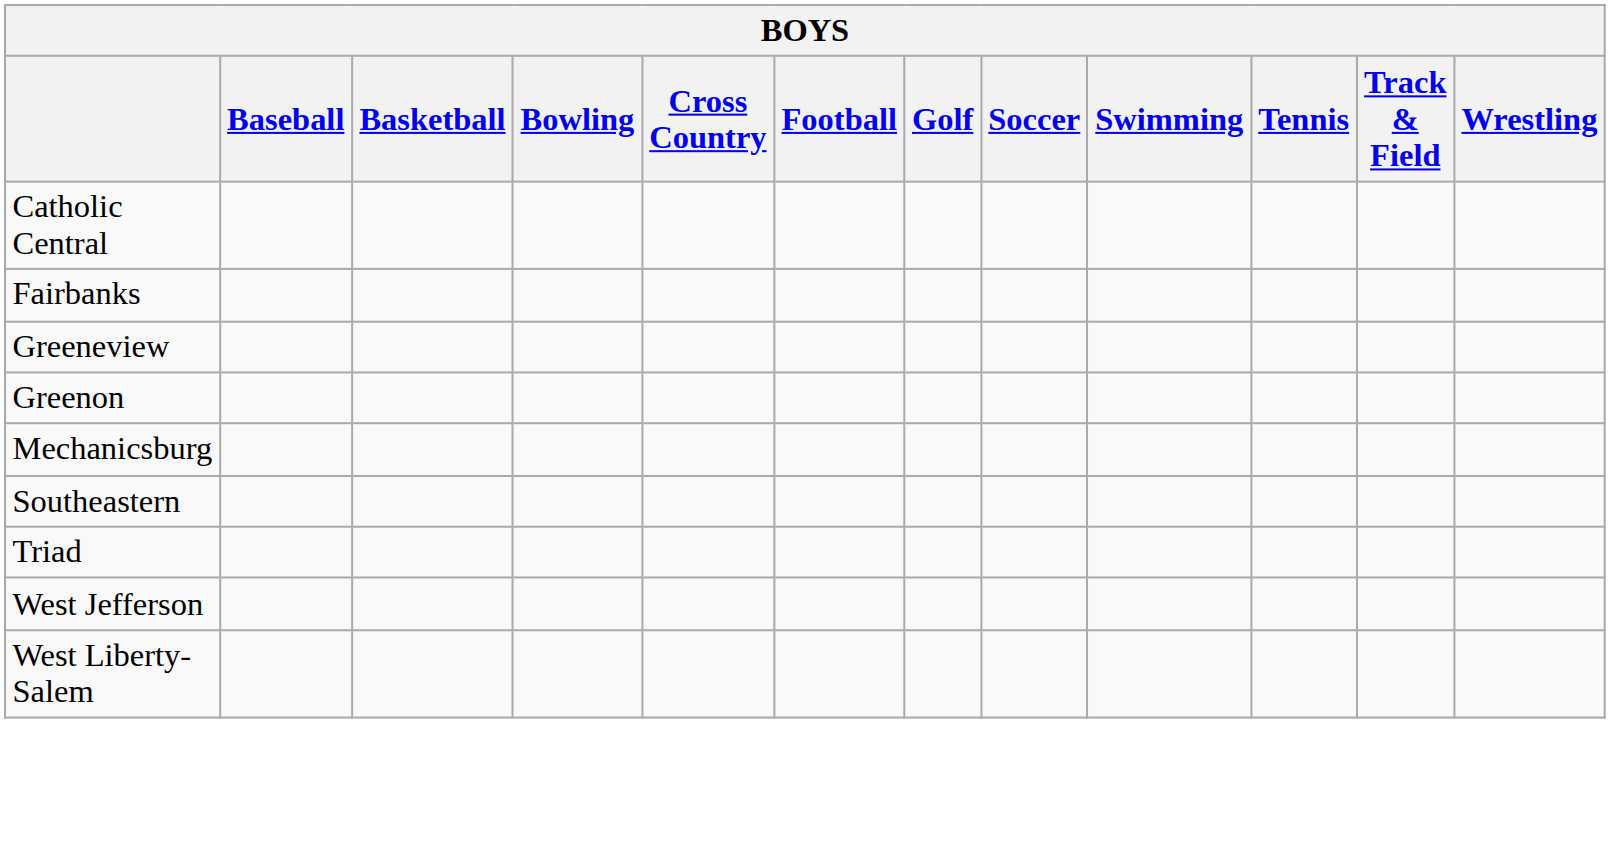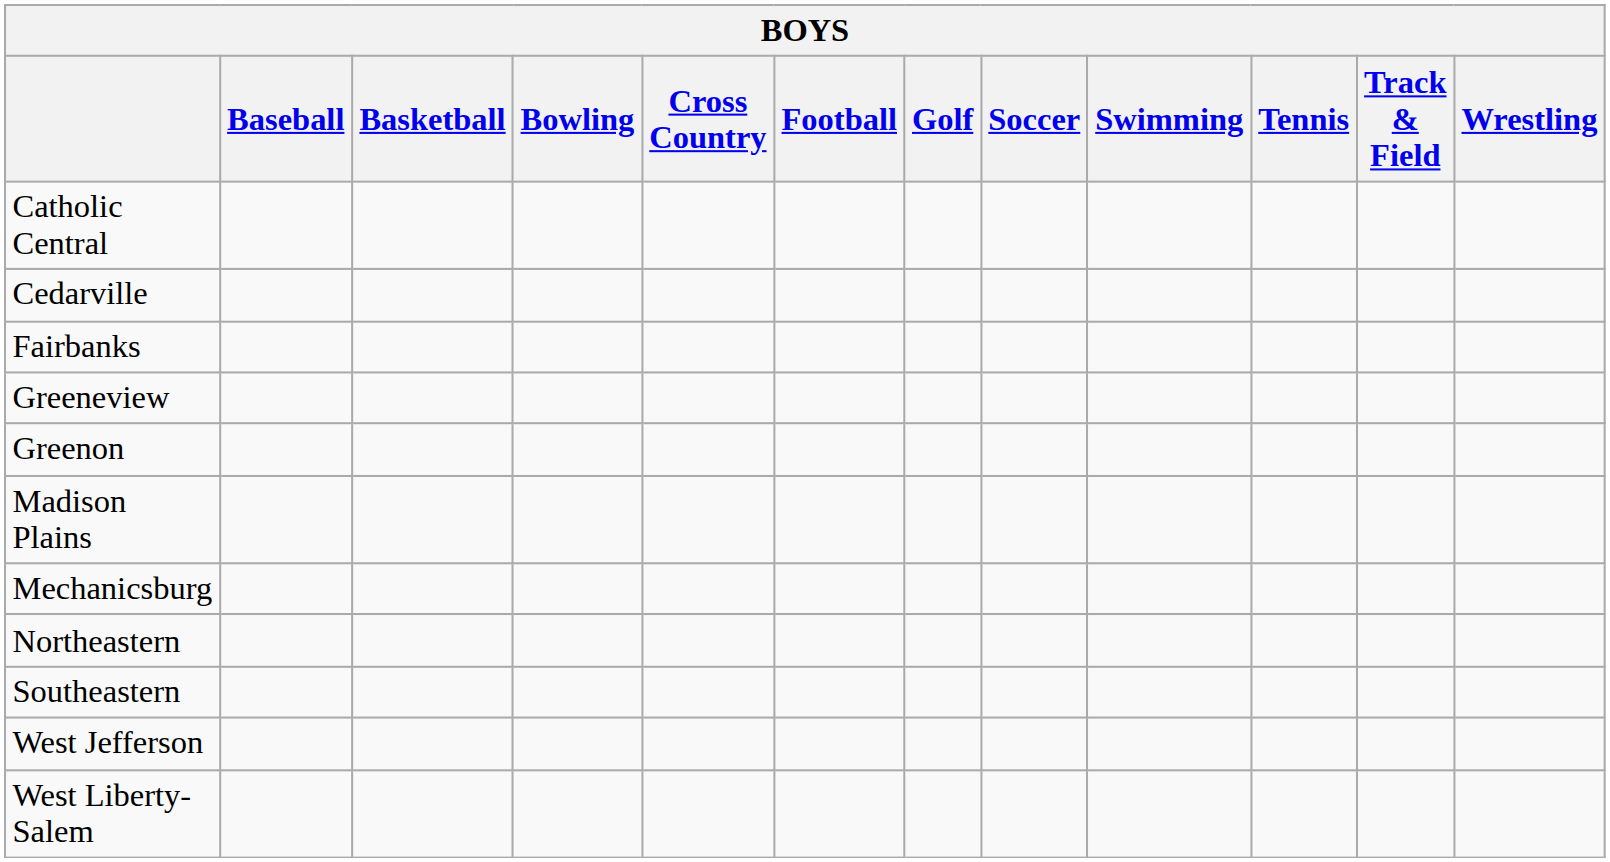+ row: Cedarville
+ row: Madison Plains
+ row: Northeastern
- row: Triad
